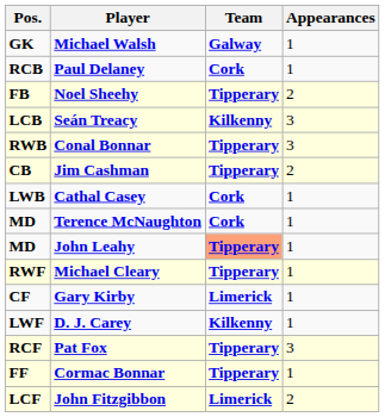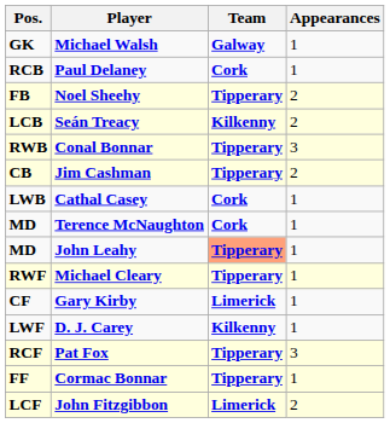Seán Treacy | Appearances: 3 -> 2
